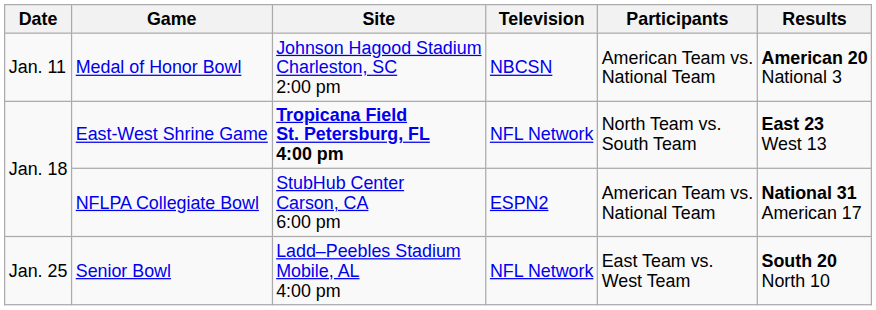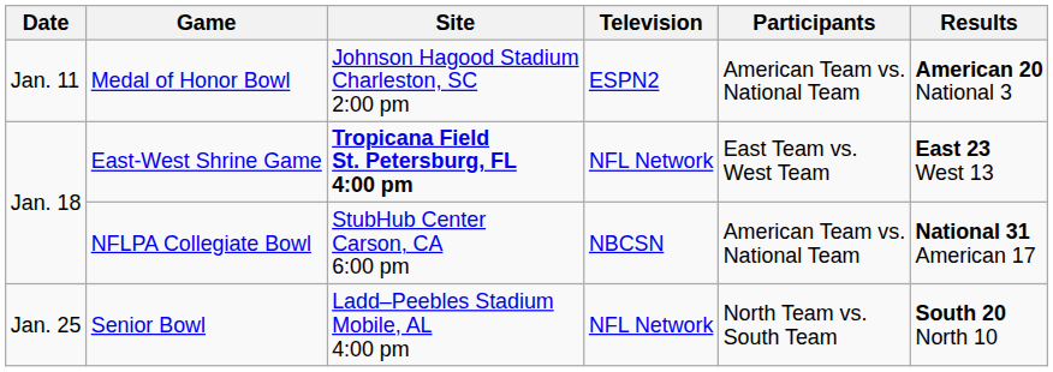Medal of Honor Bowl | Television: NBCSN -> ESPN2
East-West Shrine Game | Participants: North Team vs. South Team -> East Team vs. West Team
NFLPA Collegiate Bowl | Television: ESPN2 -> NBCSN
Senior Bowl | Participants: East Team vs. West Team -> North Team vs. South Team
